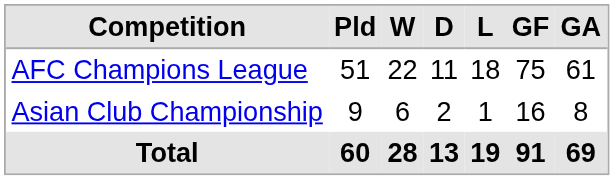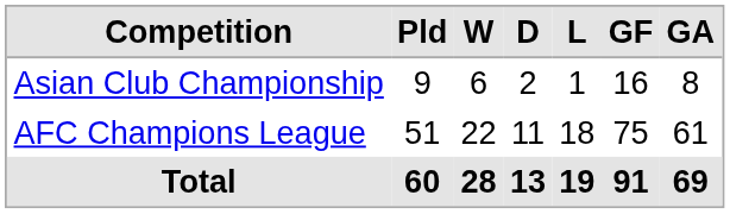rows swapped: AFC Champions League <-> Asian Club Championship
